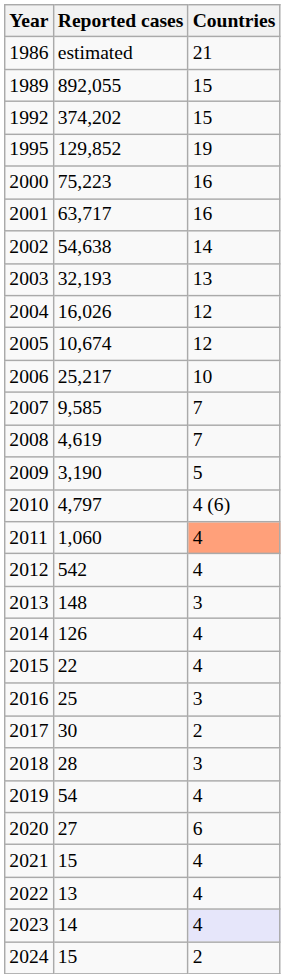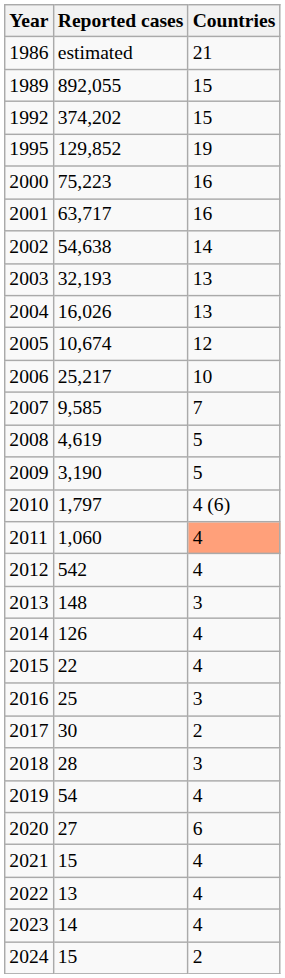2004 | Countries: 12 -> 13
2008 | Countries: 7 -> 5
2010 | Reported cases: 4,797 -> 1,797
2023 | Countries: lavender background -> no background
